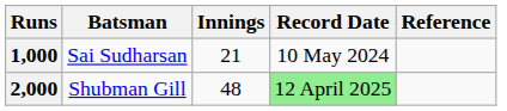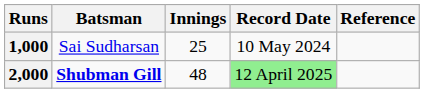1,000 | Innings: 21 -> 25
2,000 | Batsman: normal -> bold
